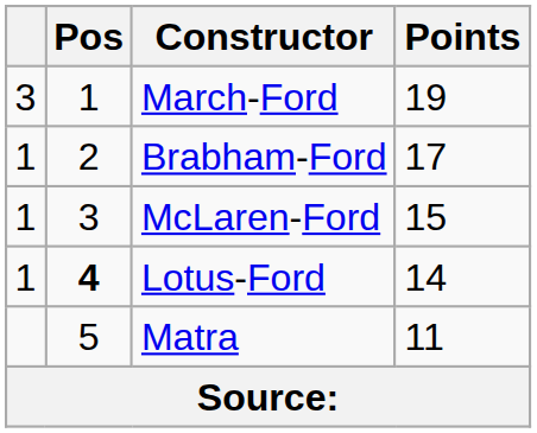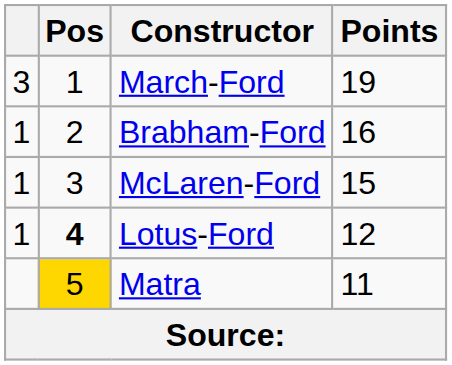Brabham-Ford | Points: 17 -> 16
Lotus-Ford | Points: 14 -> 12
Matra | Pos: no background -> gold background
